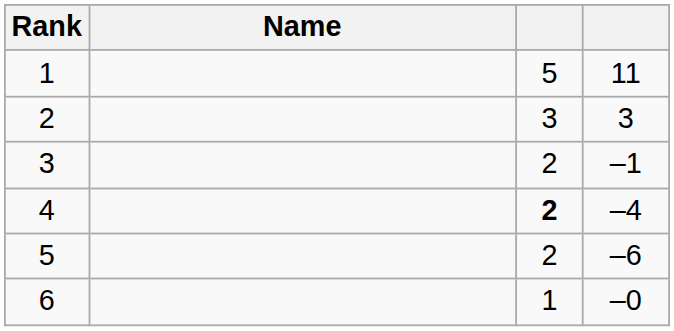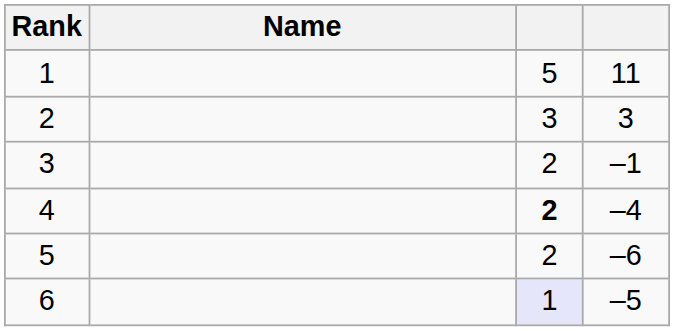6 | column 3: no background -> lavender background
6 | column 4: –0 -> –5
